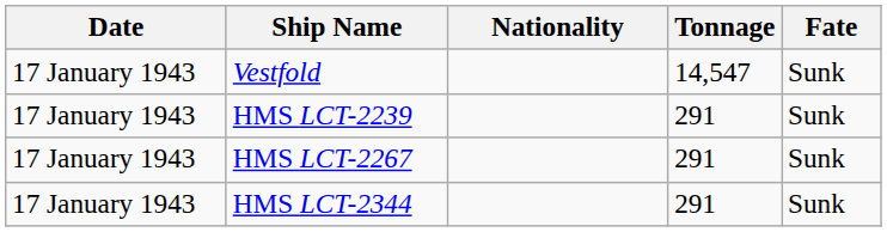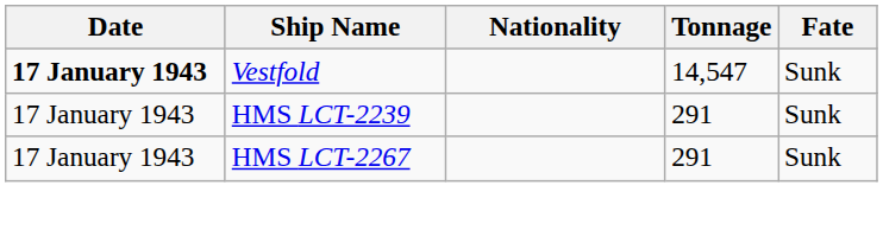Vestfold | Date: normal -> bold
- row: 17 January 1943 | HMS LCT-2344 | 291 | Sunk
